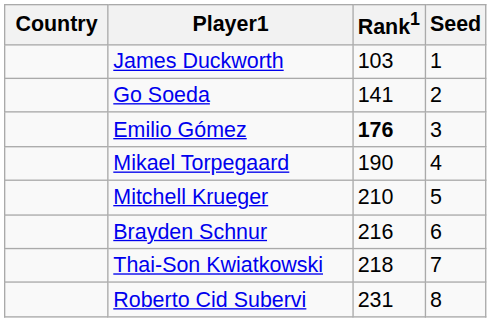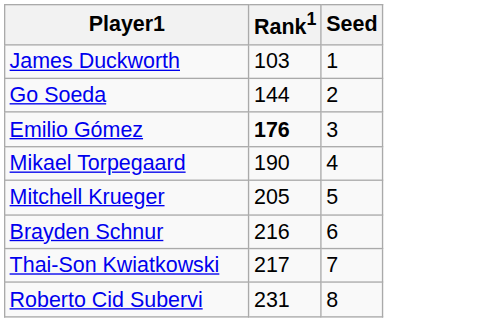- column: Country
Go Soeda | Rank1: 141 -> 144
Mitchell Krueger | Rank1: 210 -> 205
Thai-Son Kwiatkowski | Rank1: 218 -> 217
